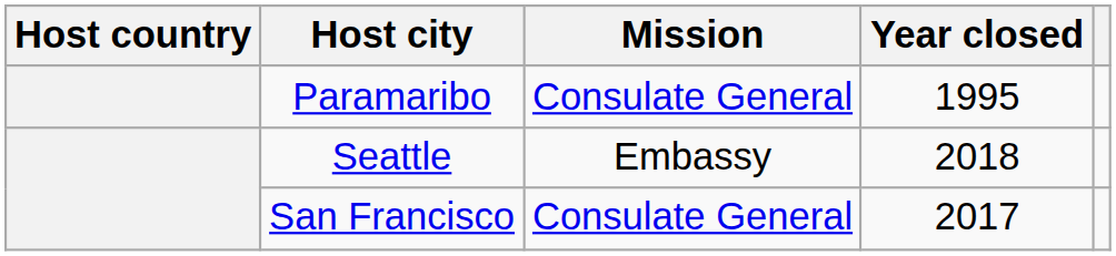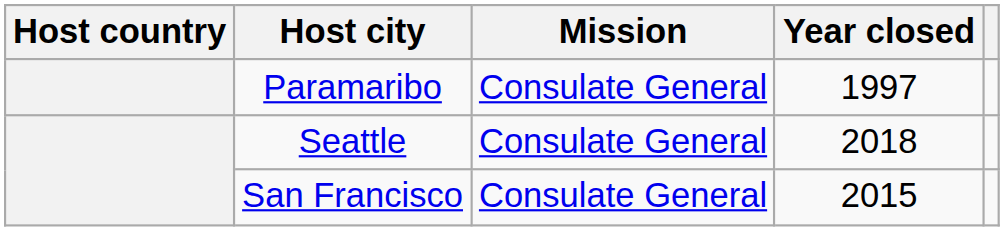Paramaribo | Year closed: 1995 -> 1997
Seattle | Mission: Embassy -> Consulate General
San Francisco | Year closed: 2017 -> 2015
